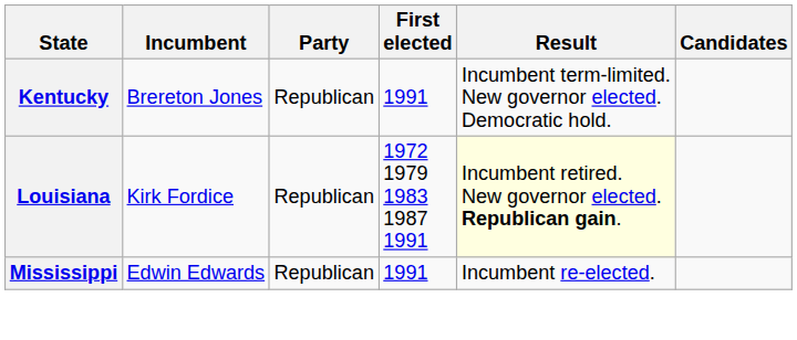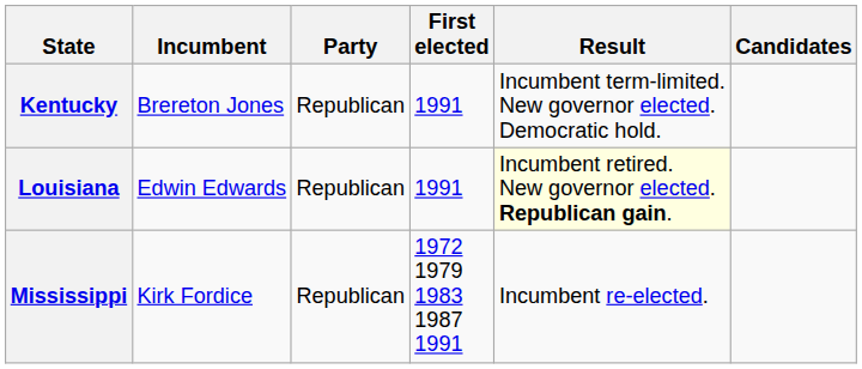Louisiana | Incumbent: Kirk Fordice -> Edwin Edwards
Louisiana | First elected: 1972 1979 1983 1987 1991 -> 1991
Mississippi | Incumbent: Edwin Edwards -> Kirk Fordice
Mississippi | First elected: 1991 -> 1972 1979 1983 1987 1991
